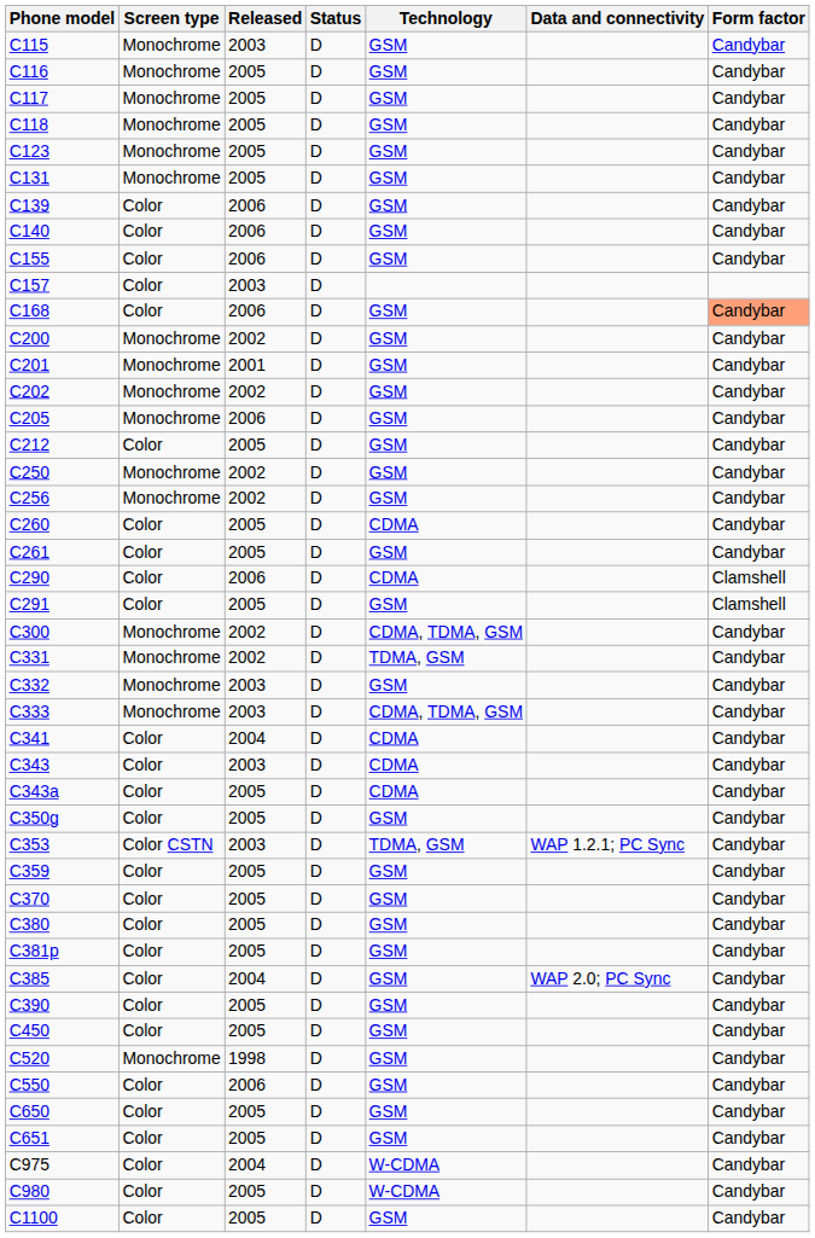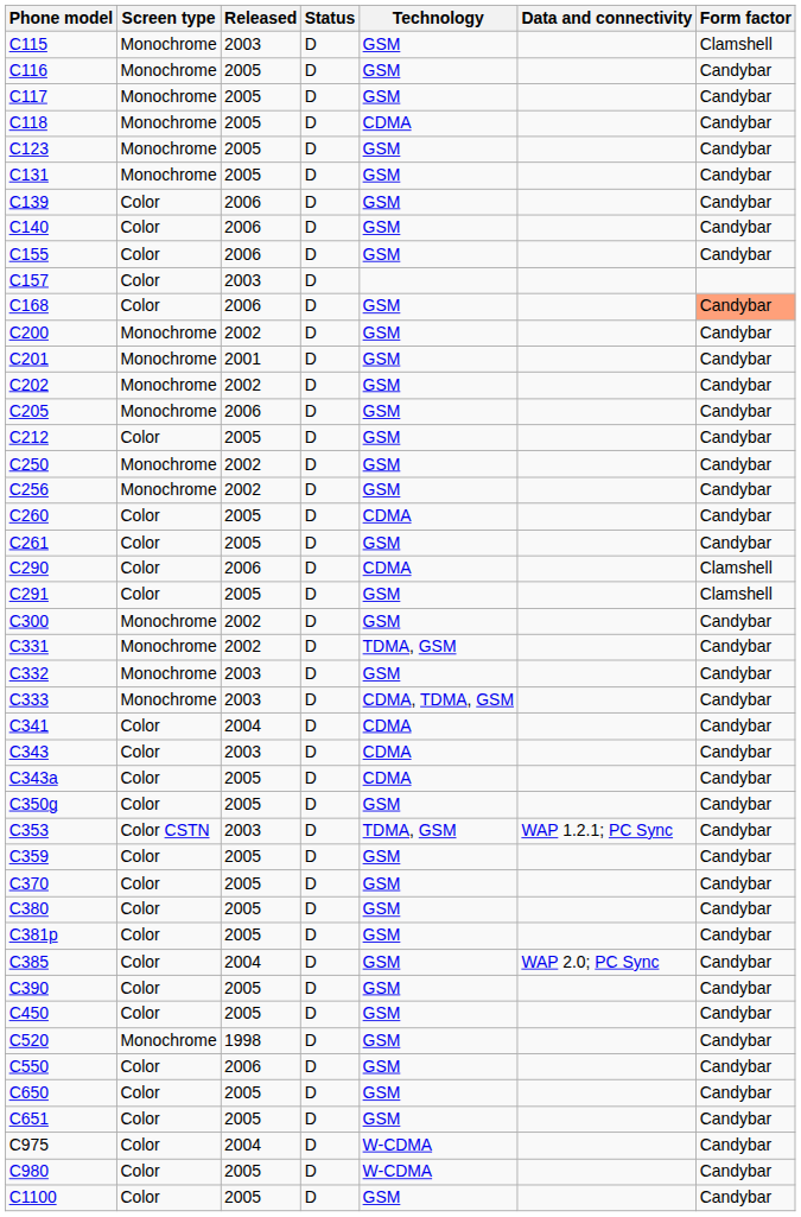C115 | Form factor: Candybar -> Clamshell
C118 | Technology: GSM -> CDMA
C300 | Technology: CDMA, TDMA, GSM -> GSM
